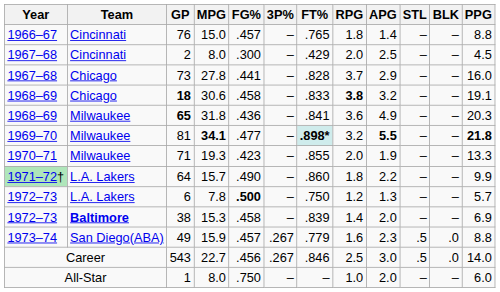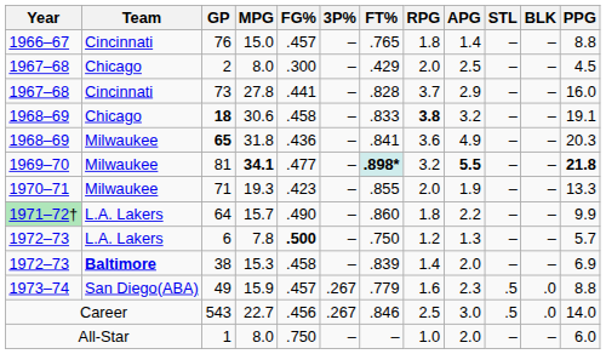2 | Team: Cincinnati -> Chicago
73 | Team: Chicago -> Cincinnati
